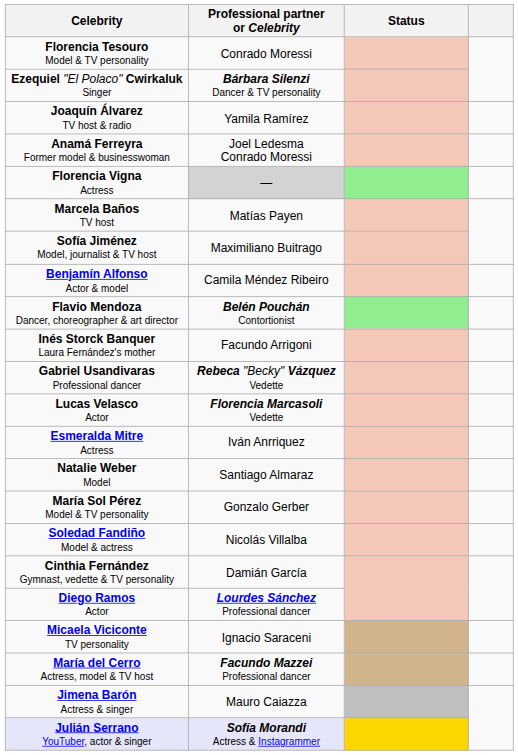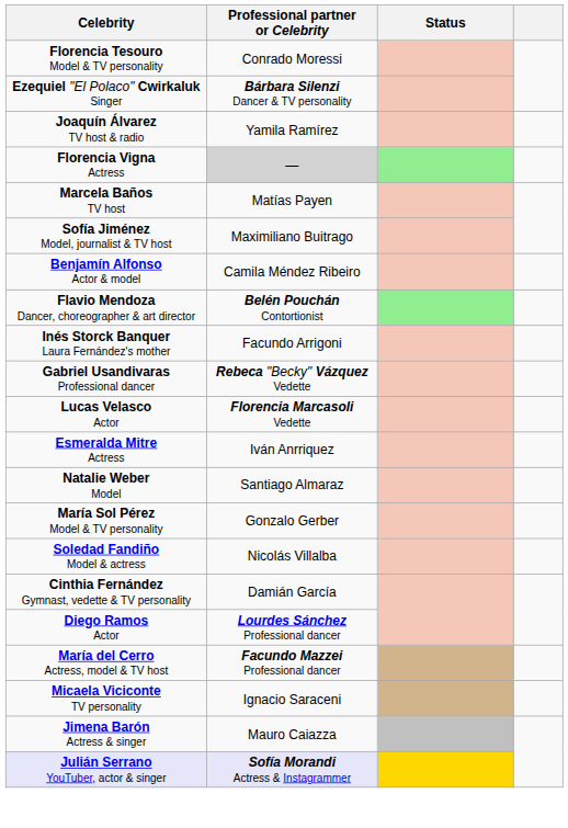- row: Anamá Ferreyra Former model & businesswoman | Joel Ledesma Conrado Moressi
rows swapped: Micaela Viciconte TV personality <-> María del Cerro Actress, model & TV host
